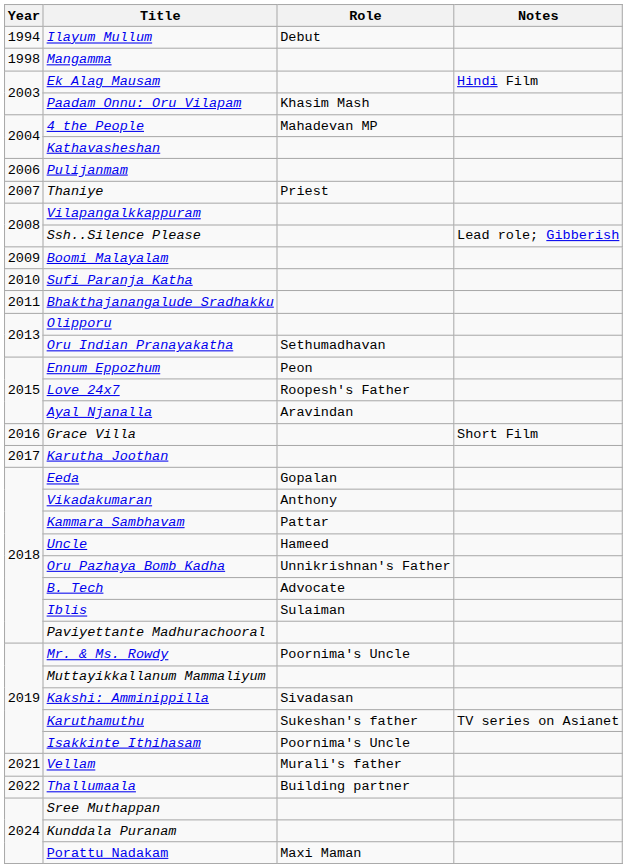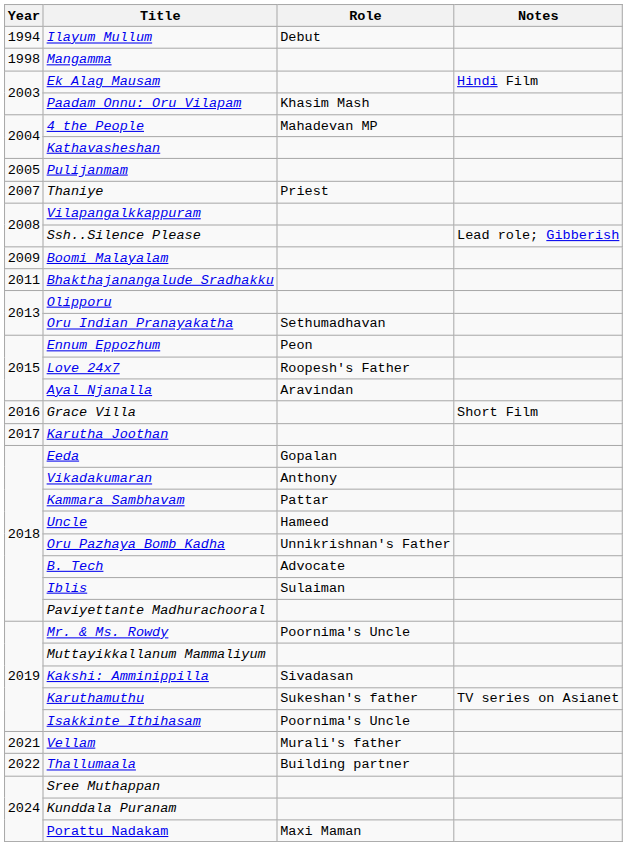Pulijanmam | Year: 2006 -> 2005
- row: 2010 | Sufi Paranja Katha
